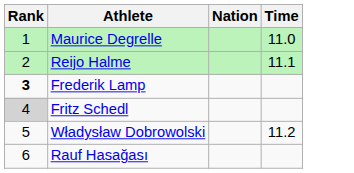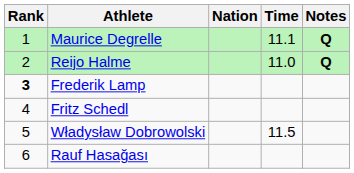+ column: Notes | Q | Q
Maurice Degrelle | Time: 11.0 -> 11.1
Reijo Halme | Time: 11.1 -> 11.0
Fritz Schedl | Rank: lightgrey background -> no background
Władysław Dobrowolski | Time: 11.2 -> 11.5
